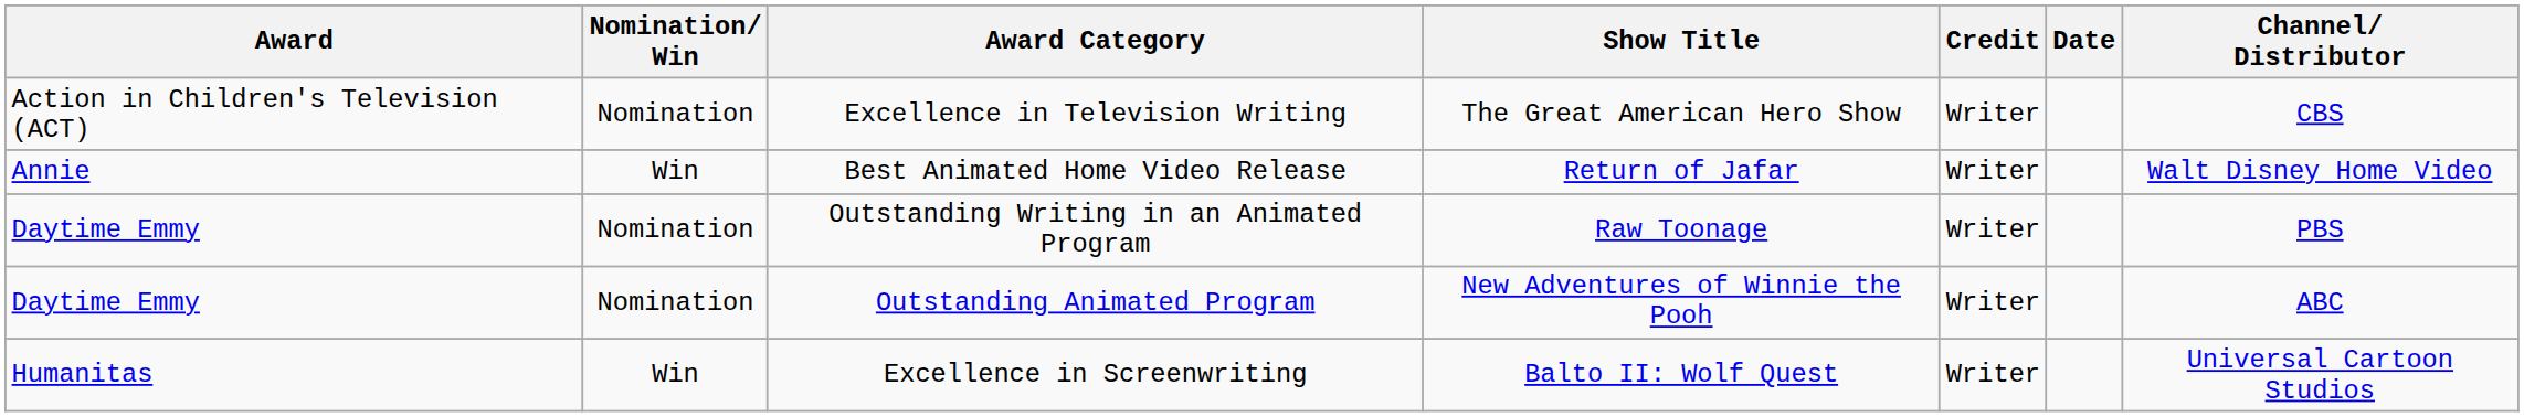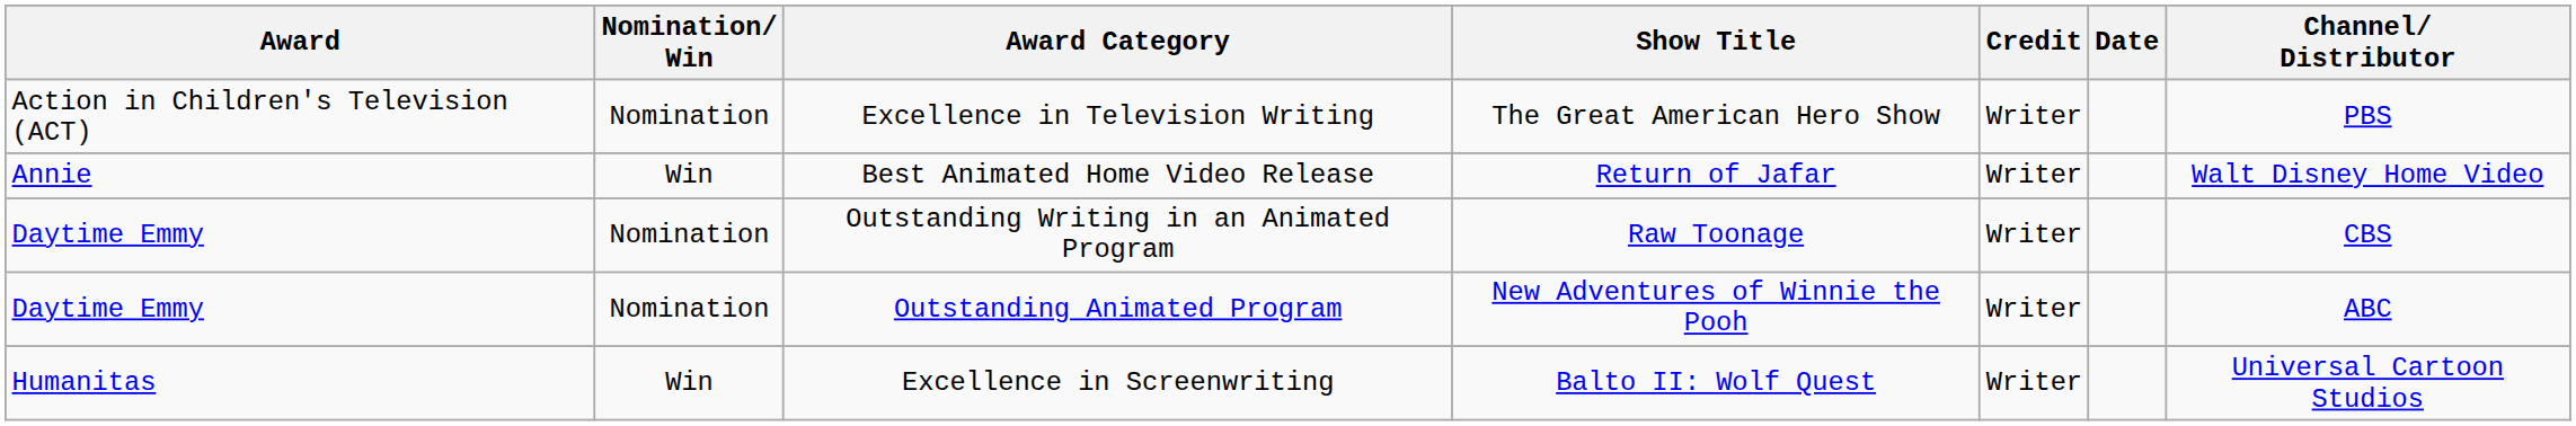Excellence in Television Writing | Channel/ Distributor: CBS -> PBS
Outstanding Writing in an Animated Program | Channel/ Distributor: PBS -> CBS
